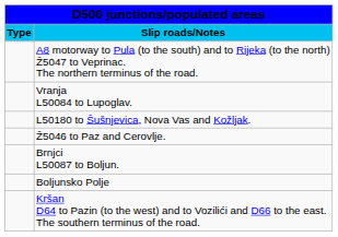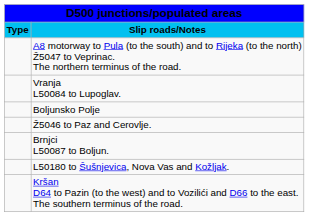rows swapped: Boljunsko Polje <-> L50180 to Šušnjevica, Nova Vas and Kožljak.
